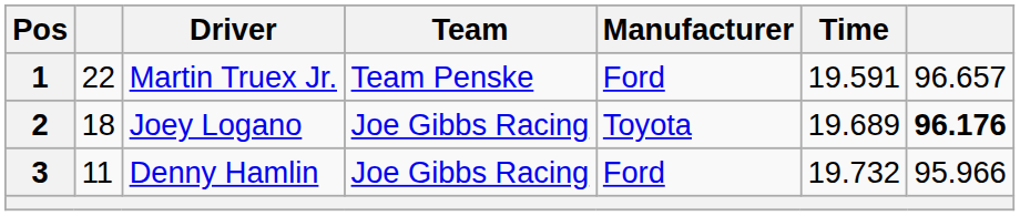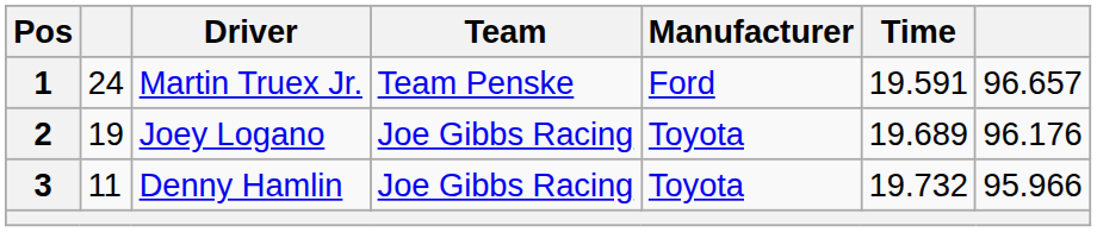1 | column 2: 22 -> 24
2 | column 2: 18 -> 19
2 | column 7: bold -> normal
3 | Manufacturer: Ford -> Toyota
